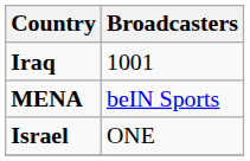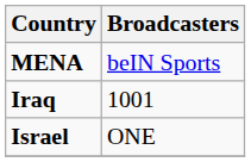rows swapped: MENA <-> Iraq
